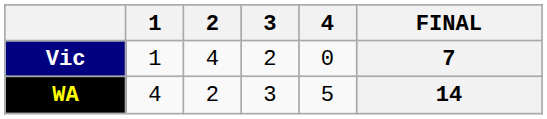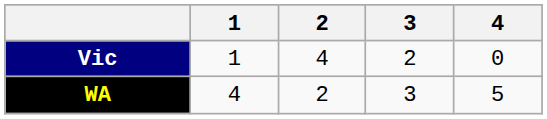- column: FINAL | 7 | 14
